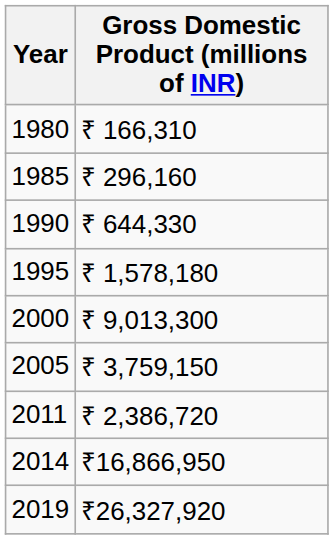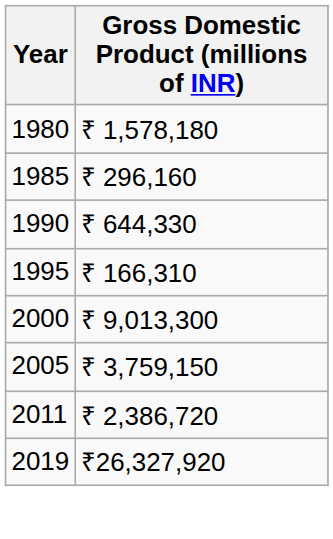1980 | Gross Domestic Product (millions of INR): ₹ 166,310 -> ₹ 1,578,180
1995 | Gross Domestic Product (millions of INR): ₹ 1,578,180 -> ₹ 166,310
- row: 2014 | ₹16,866,950
